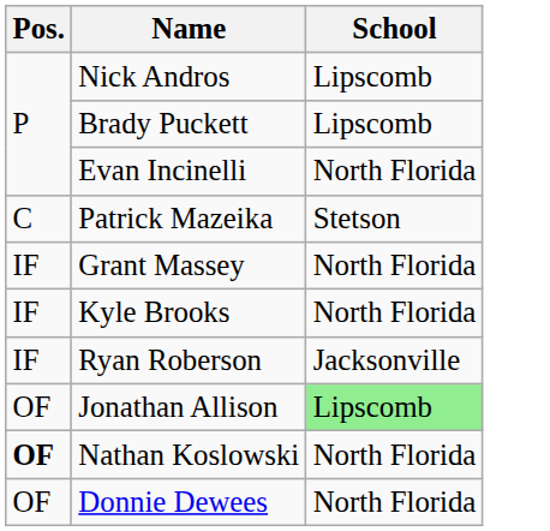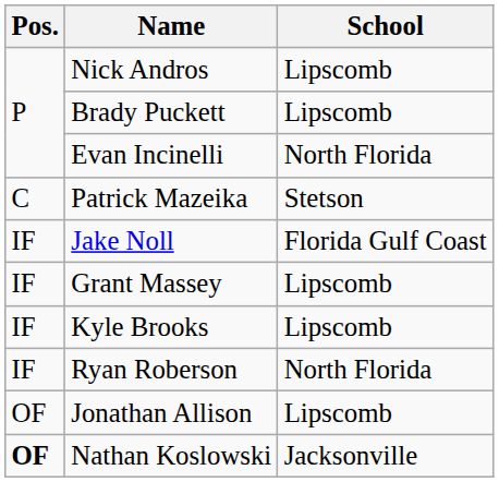+ row: IF | Jake Noll | Florida Gulf Coast
Grant Massey | School: North Florida -> Lipscomb
Kyle Brooks | School: North Florida -> Lipscomb
Ryan Roberson | School: Jacksonville -> North Florida
Jonathan Allison | School: lightgreen background -> no background
Nathan Koslowski | School: North Florida -> Jacksonville
- row: OF | Donnie Dewees | North Florida
